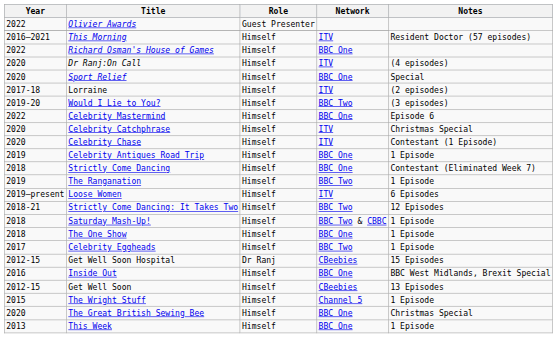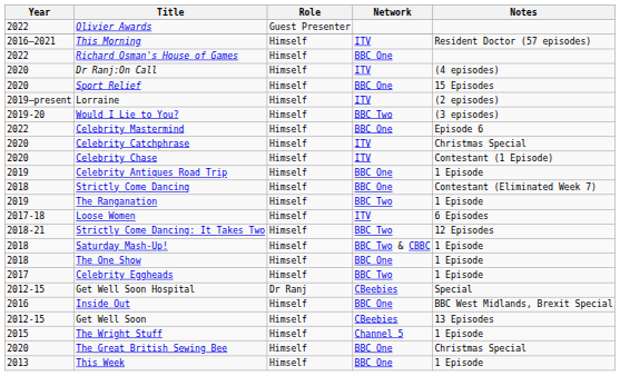Sport Relief | Notes: Special -> 15 Episodes
Lorraine | Year: 2017-18 -> 2019–present
Loose Women | Year: 2019–present -> 2017-18
Get Well Soon Hospital | Notes: 15 Episodes -> Special
